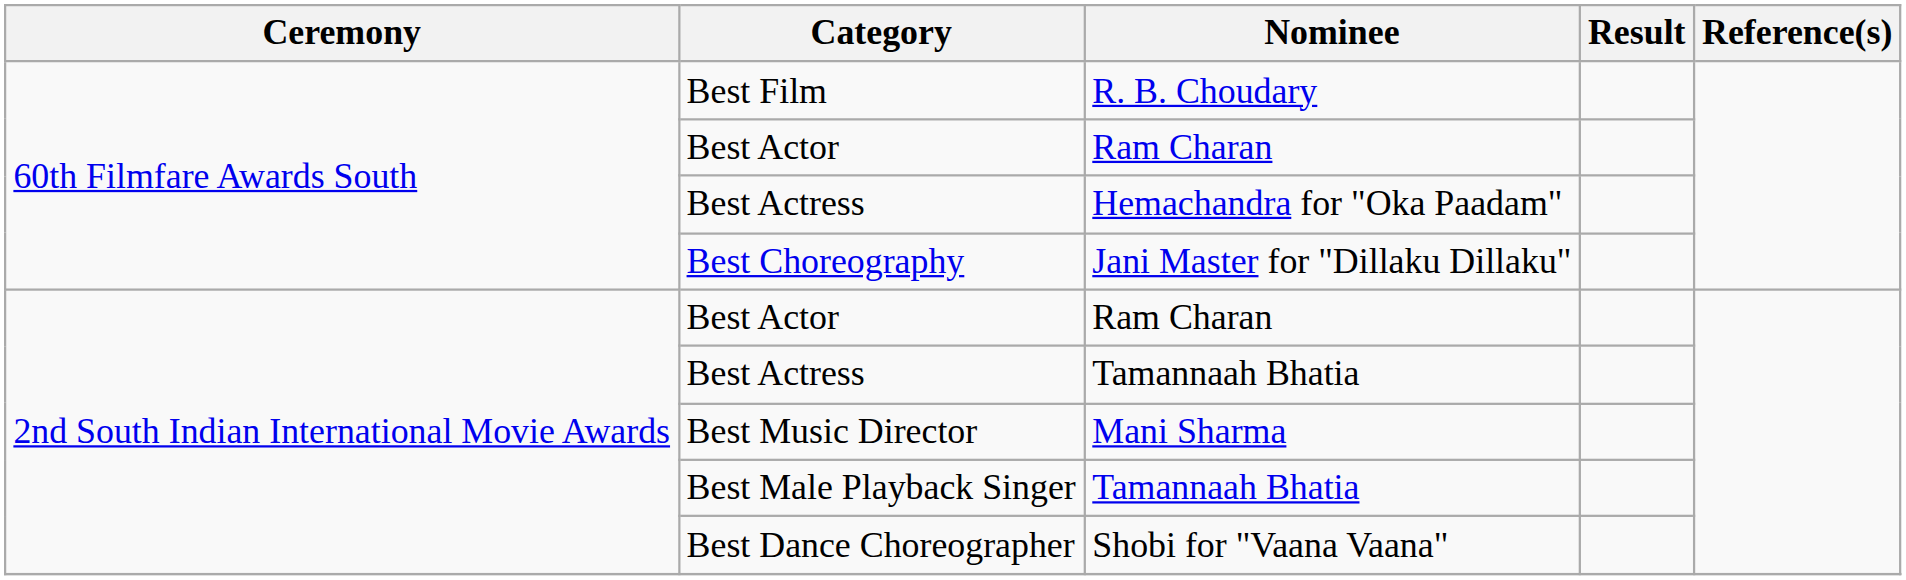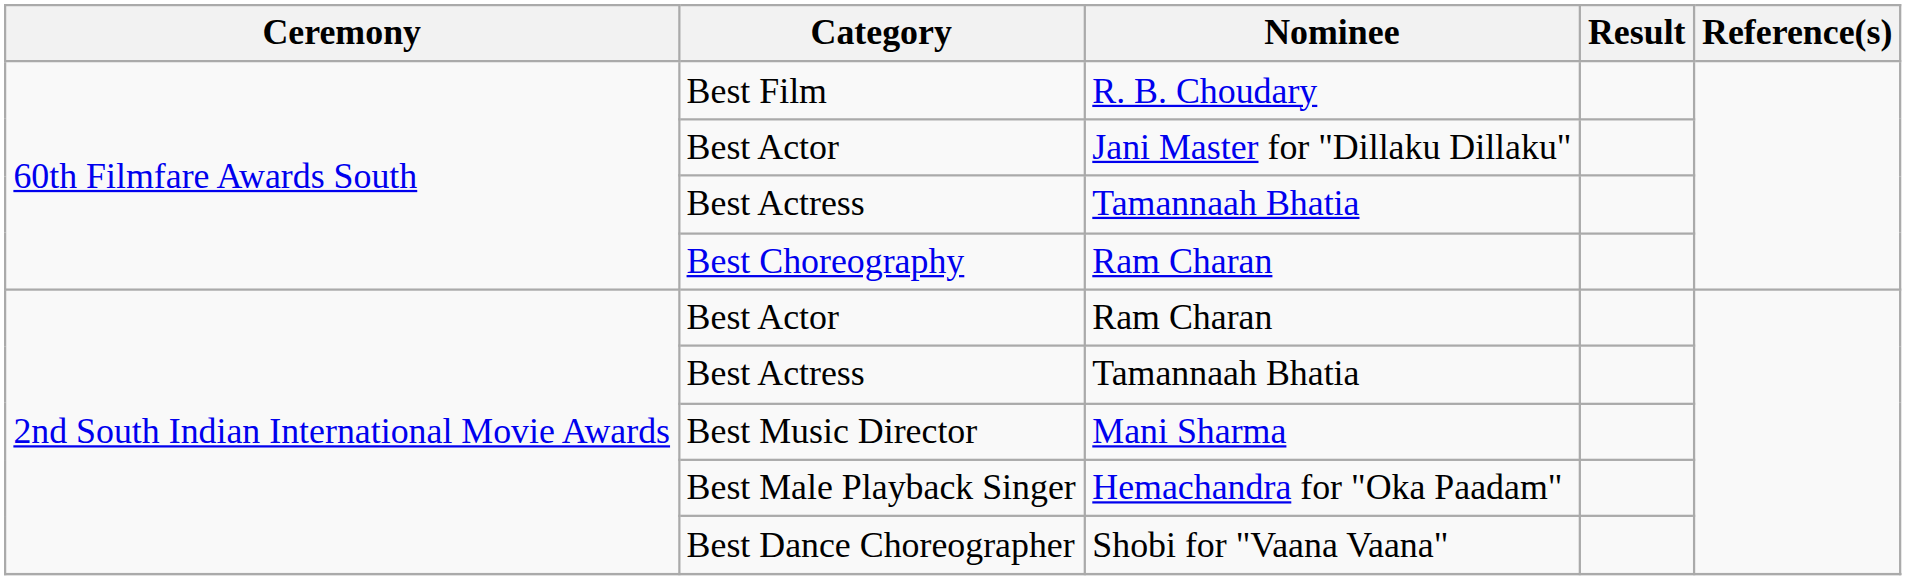60th Filmfare Awards South / Best Actor | Nominee: Ram Charan -> Jani Master for "Dillaku Dillaku"
60th Filmfare Awards South / Best Actress | Nominee: Hemachandra for "Oka Paadam" -> Tamannaah Bhatia
Best Choreography | Nominee: Jani Master for "Dillaku Dillaku" -> Ram Charan
Best Male Playback Singer | Nominee: Tamannaah Bhatia -> Hemachandra for "Oka Paadam"
